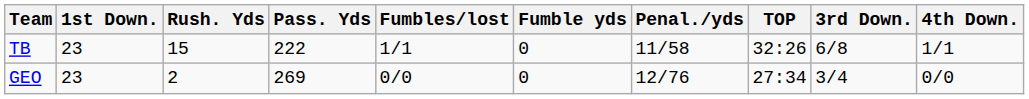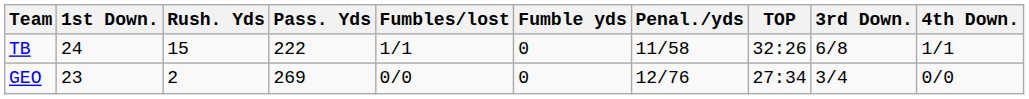TB | 1st Down.: 23 -> 24
